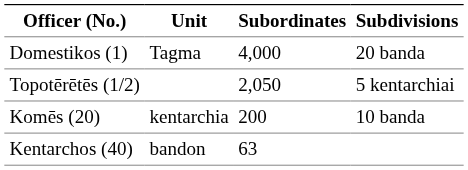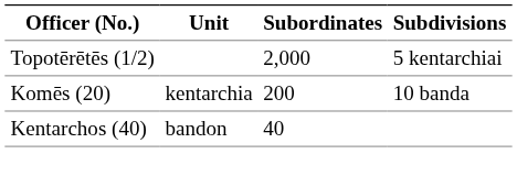- row: Domestikos (1) | Tagma | 4,000 | 20 banda
Topotērētēs (1/2) | Subordinates: 2,050 -> 2,000
Kentarchos (40) | Subordinates: 63 -> 40
